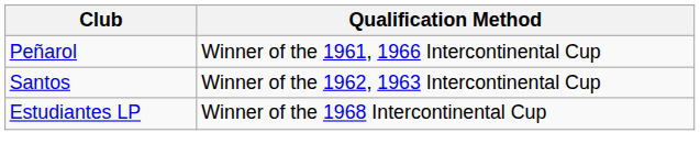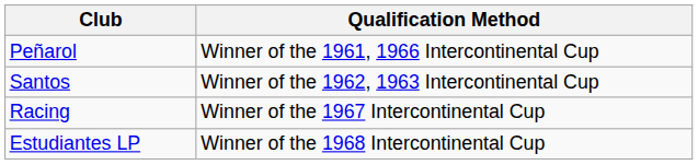+ row: Racing | Winner of the 1967 Intercontinental Cup
